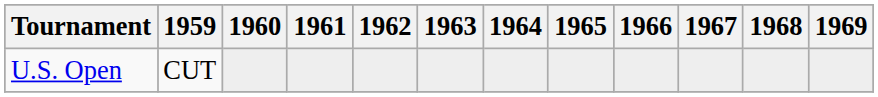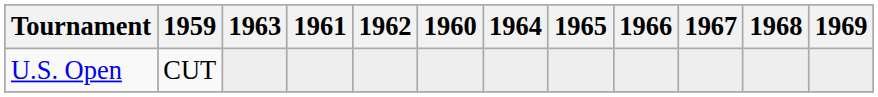columns swapped: 1960 <-> 1963
